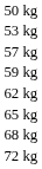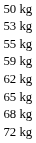+ row: 55 kg
- row: 57 kg
